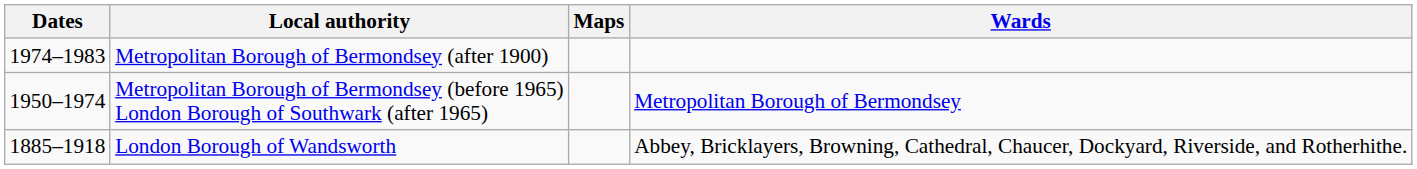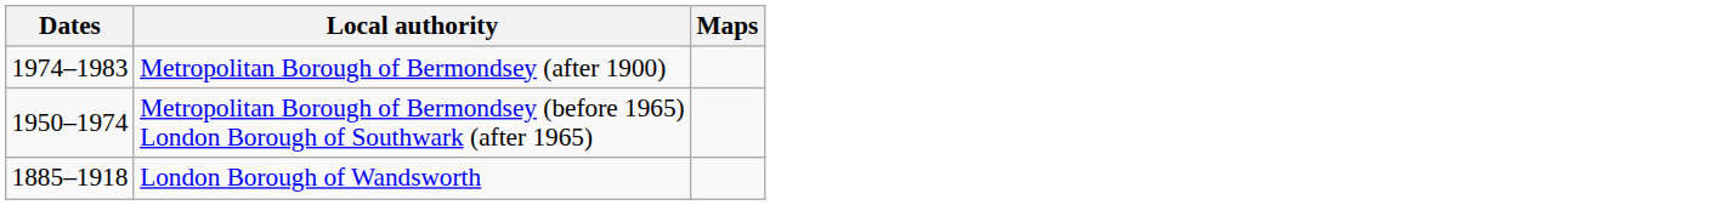- column: Wards | Metropolitan Borough of Bermondsey | Abbey, Bricklayers, Browning, Cathedral, Chaucer, Dockyard, Riverside, and Rotherhithe.
